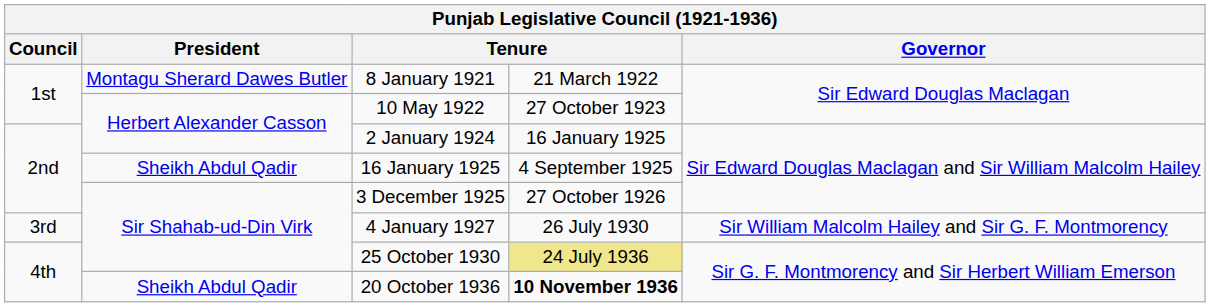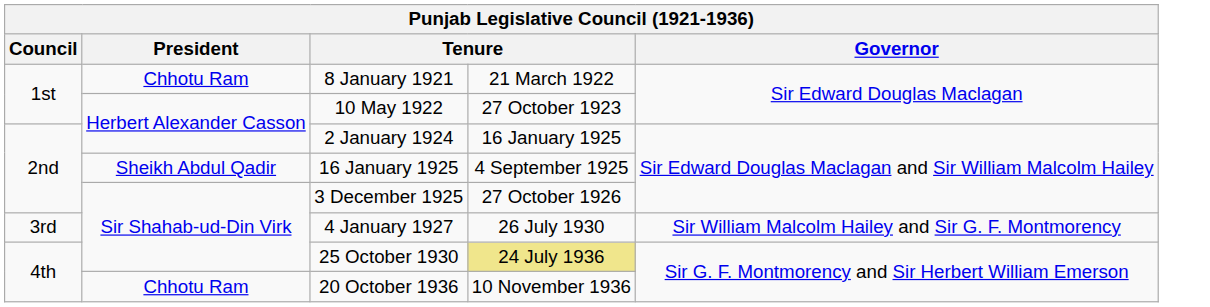8 January 1921 | President: Montagu Sherard Dawes Butler -> Chhotu Ram
20 October 1936 | President: Sheikh Abdul Qadir -> Chhotu Ram
20 October 1936 | column 4: bold -> normal
